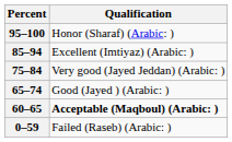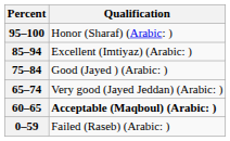75–84 | Qualification: Very good (Jayed Jeddan) (Arabic: ) -> Good (Jayed ) (Arabic: )
65–74 | Qualification: Good (Jayed ) (Arabic: ) -> Very good (Jayed Jeddan) (Arabic: )
